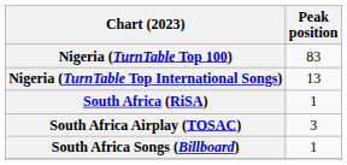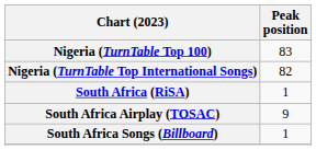Nigeria (TurnTable Top International Songs) | Peak position: 13 -> 82
South Africa Airplay (TOSAC) | Peak position: 3 -> 9
